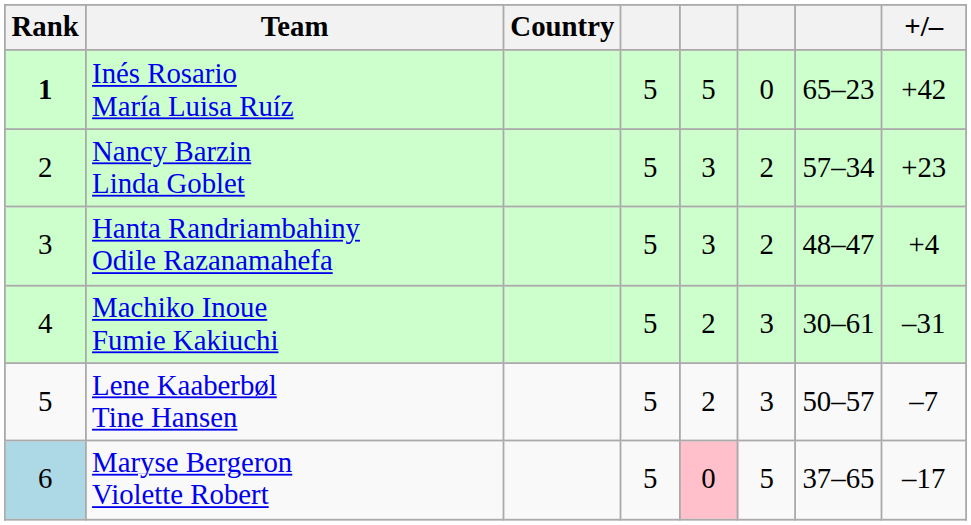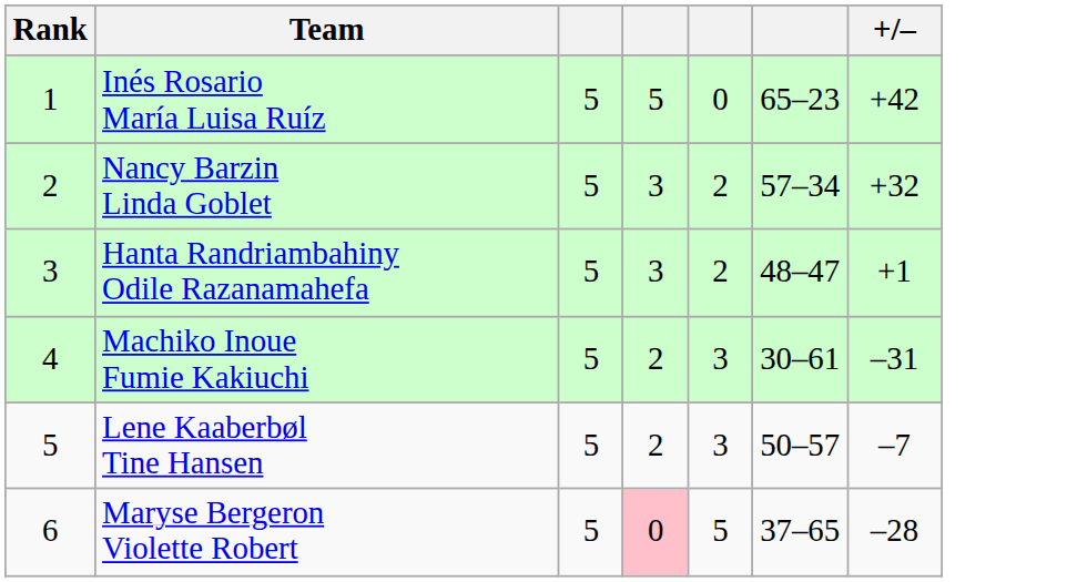- column: Country
Inés Rosario María Luisa Ruíz | Rank: bold -> normal
Nancy Barzin Linda Goblet | +/–: +23 -> +32
Hanta Randriambahiny Odile Razanamahefa | +/–: +4 -> +1
Maryse Bergeron Violette Robert | Rank: lightblue background -> no background
Maryse Bergeron Violette Robert | +/–: –17 -> –28
